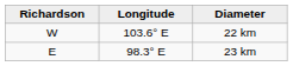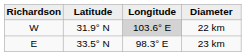+ column: Latitude | 31.9° N | 33.5° N
22 km | Longitude: no background -> lightgrey background
